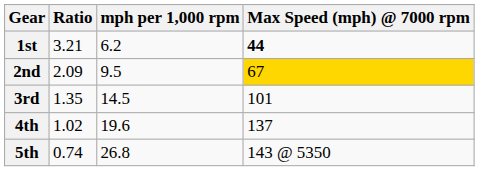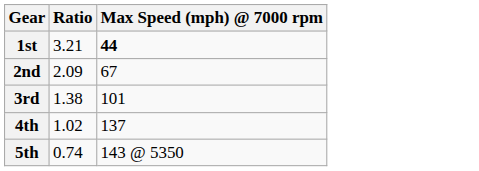- column: mph per 1,000 rpm | 6.2 | 9.5 | 14.5 | 19.6 | 26.8
2nd | Max Speed (mph) @ 7000 rpm: gold background -> no background
3rd | Ratio: 1.35 -> 1.38
